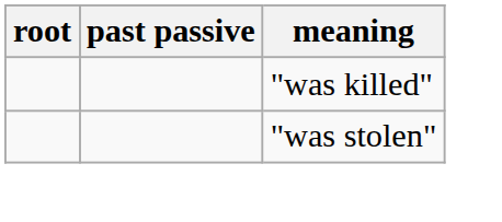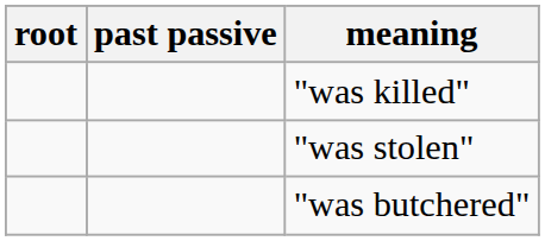+ row: "was butchered"
